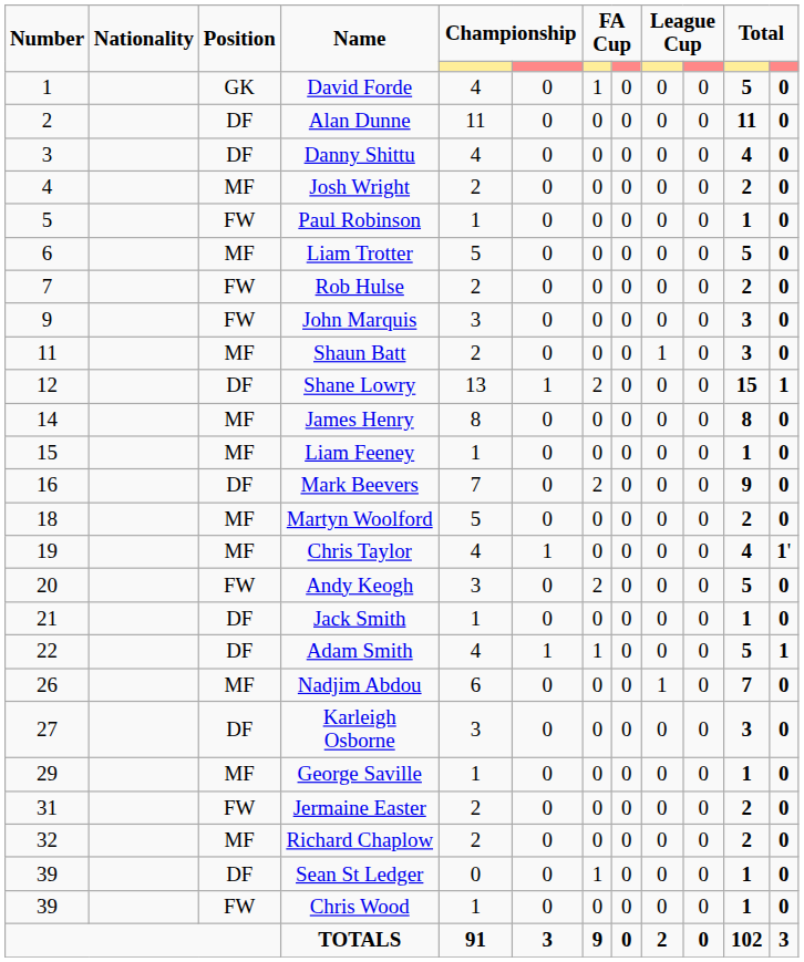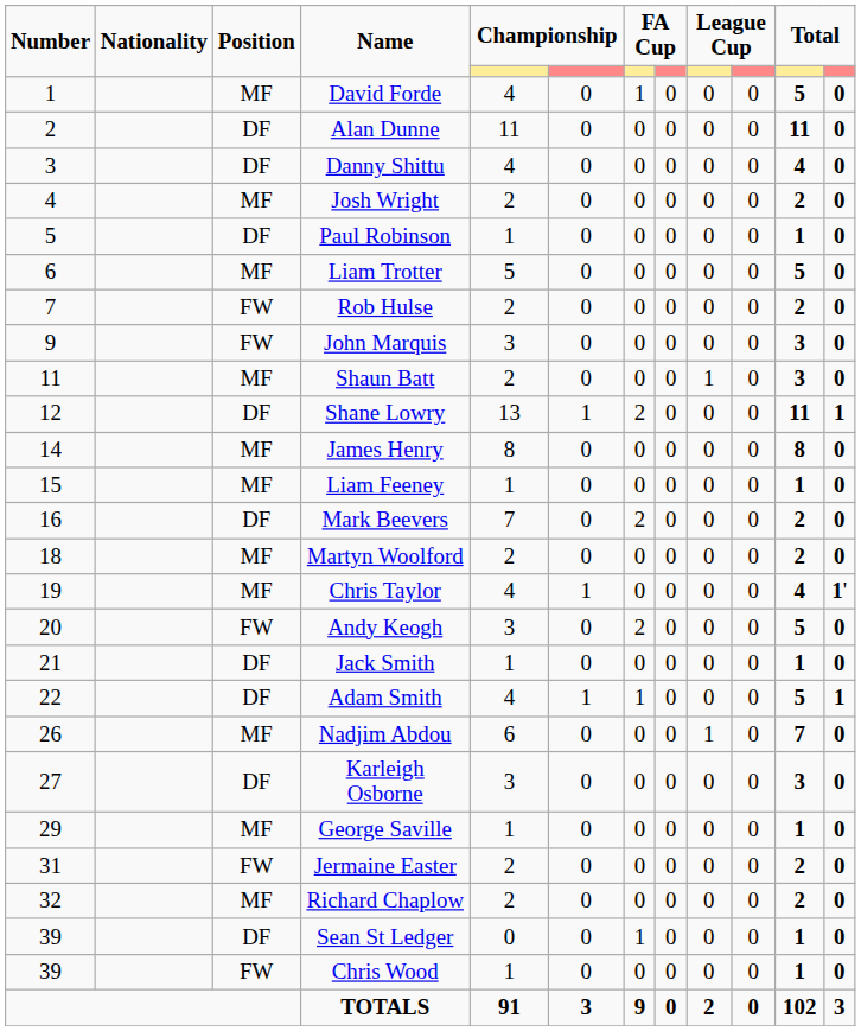David Forde | Position: GK -> MF
Paul Robinson | Position: FW -> DF
Shane Lowry | column 11: 15 -> 11
Mark Beevers | column 11: 9 -> 2
Martyn Woolford | column 5: 5 -> 2
